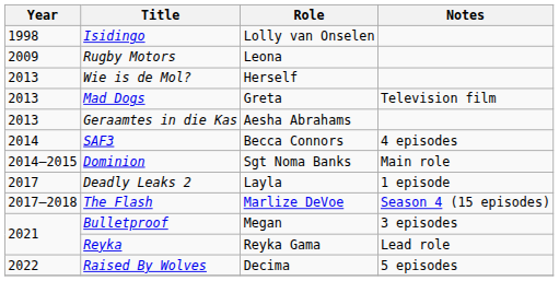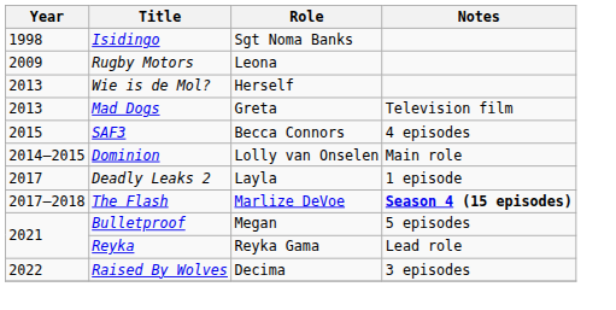Isidingo | Role: Lolly van Onselen -> Sgt Noma Banks
- row: 2013 | Geraamtes in die Kas | Aesha Abrahams
SAF3 | Year: 2014 -> 2015
Dominion | Role: Sgt Noma Banks -> Lolly van Onselen
The Flash | Notes: normal -> bold
Bulletproof | Notes: 3 episodes -> 5 episodes
Raised By Wolves | Notes: 5 episodes -> 3 episodes
